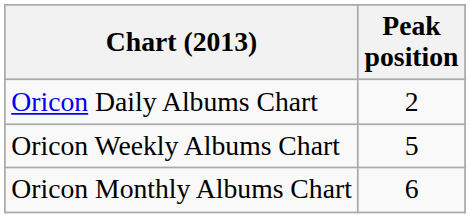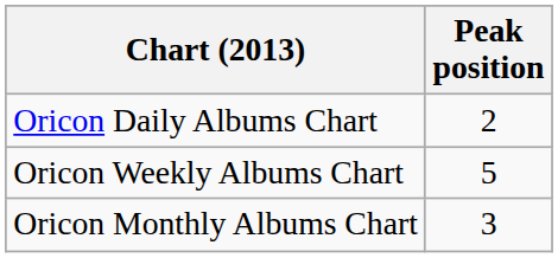Oricon Monthly Albums Chart | Peak position: 6 -> 3
